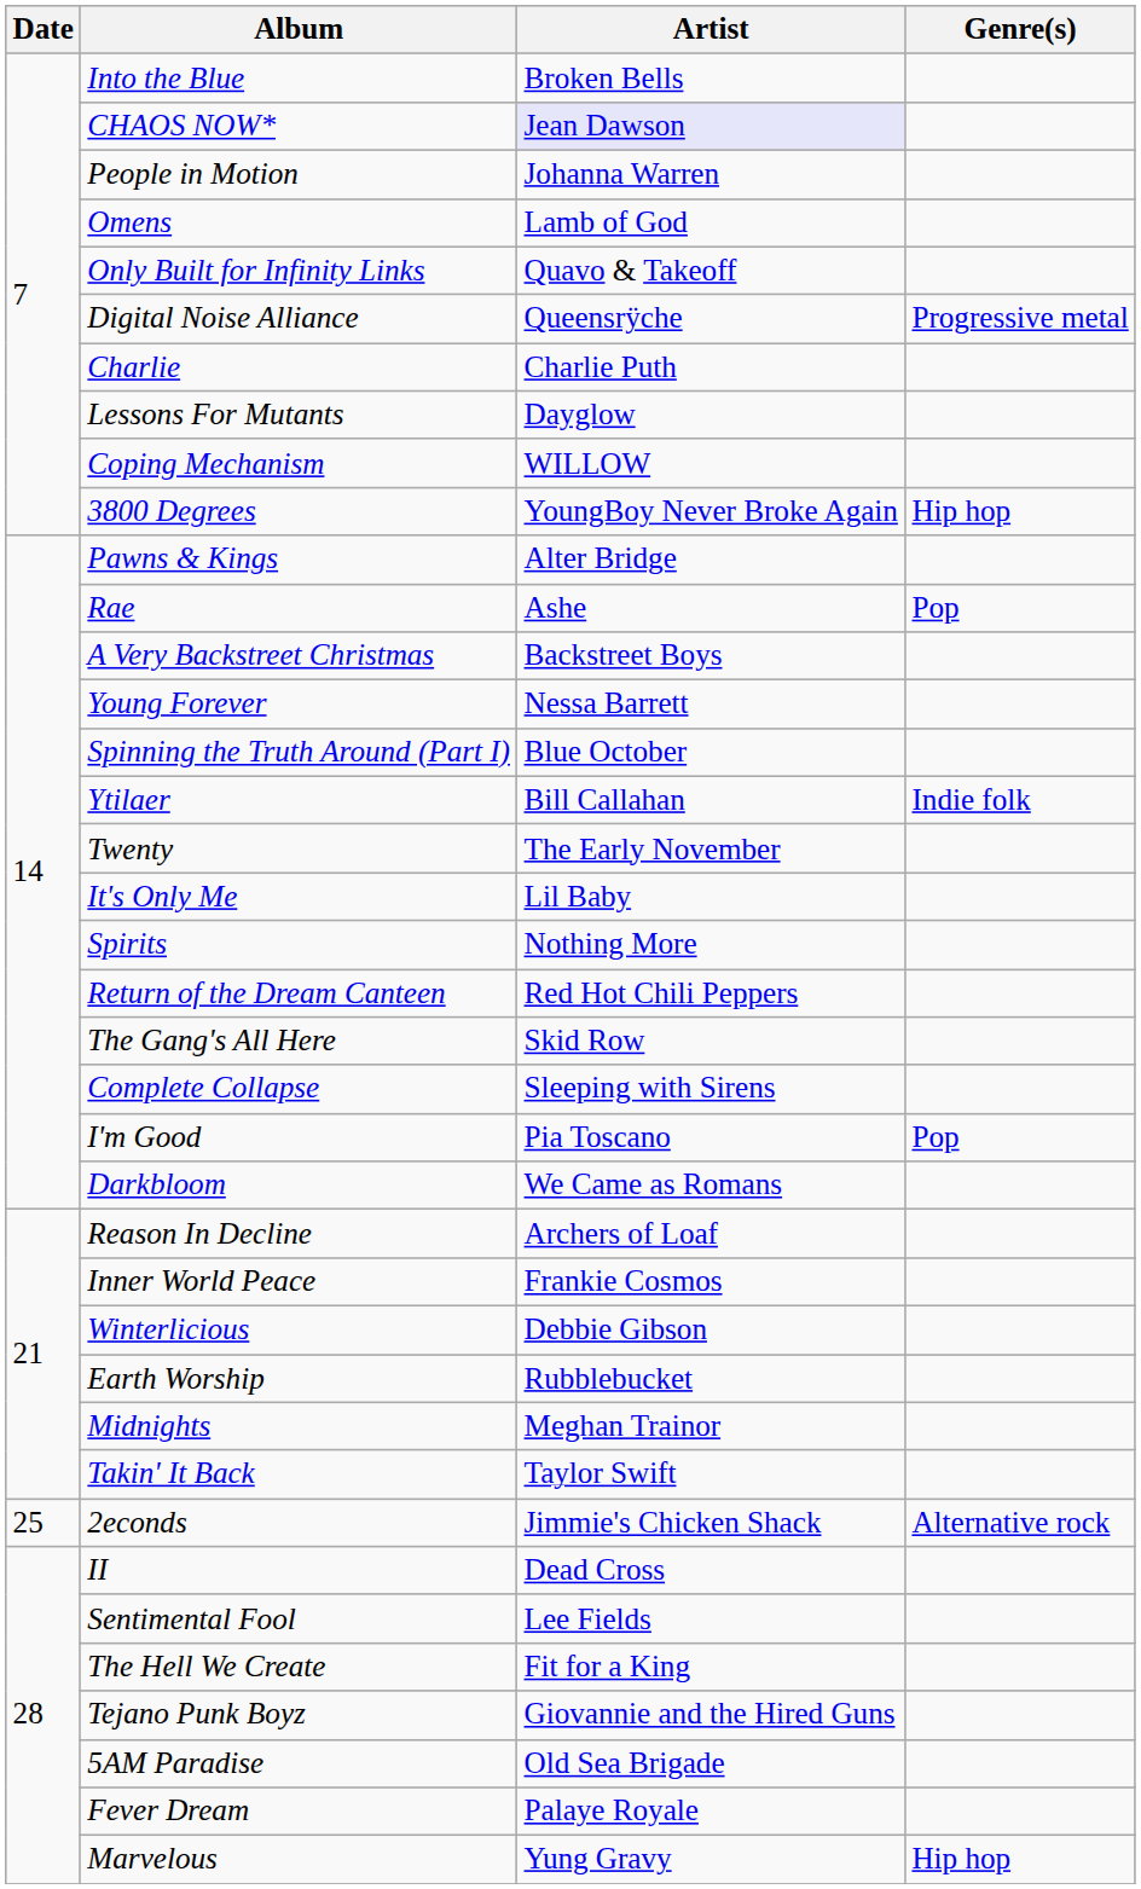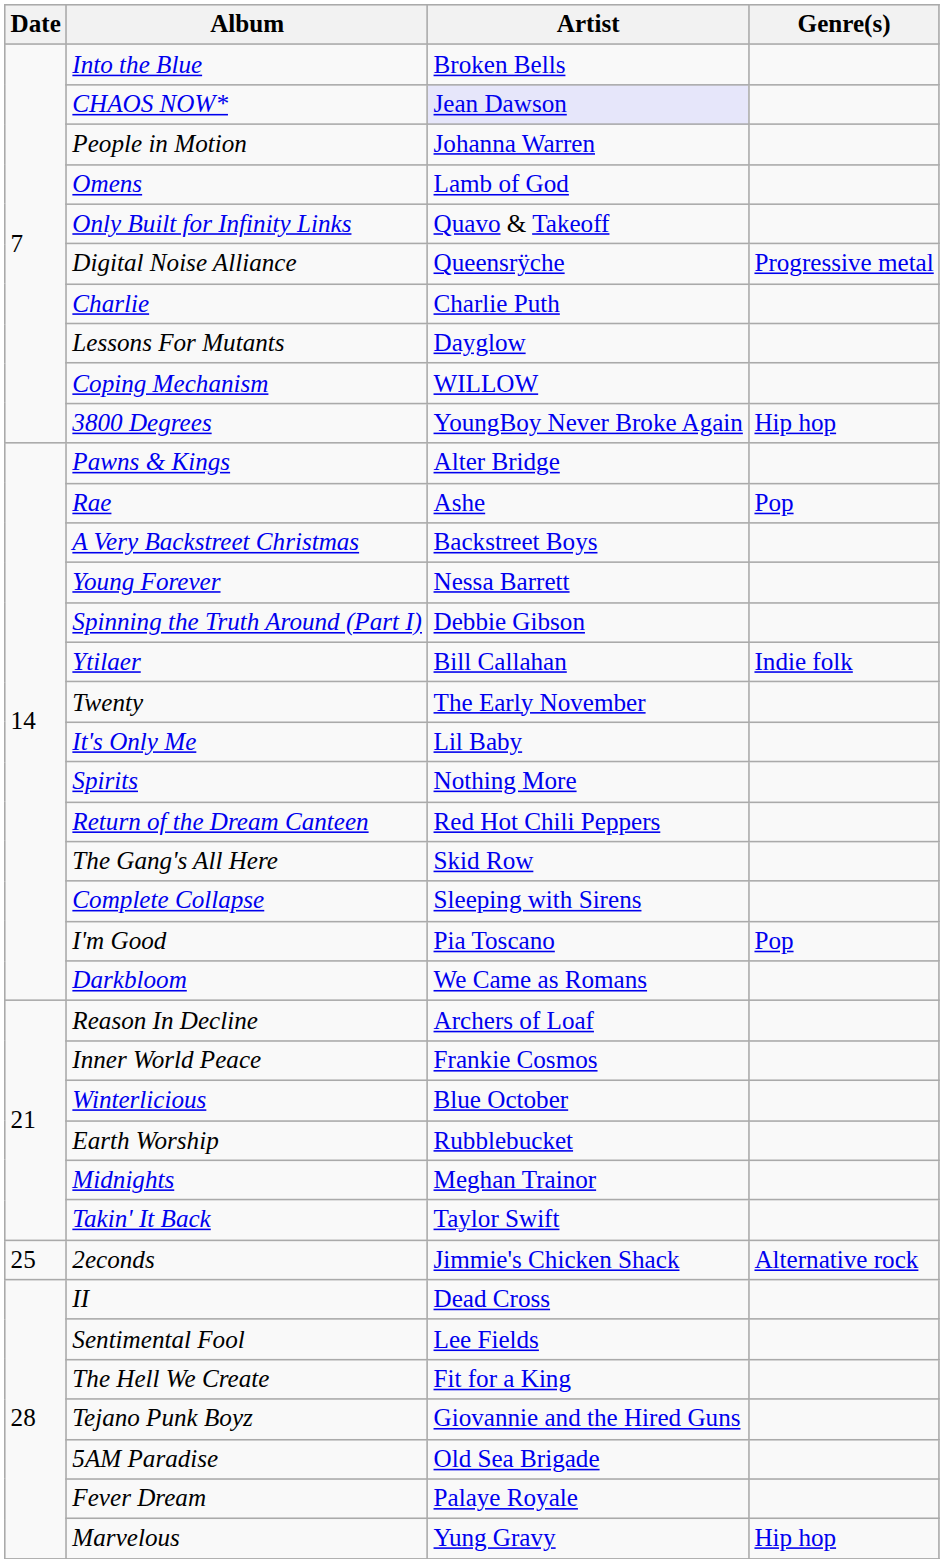Spinning the Truth Around (Part I) | Artist: Blue October -> Debbie Gibson
Winterlicious | Artist: Debbie Gibson -> Blue October
